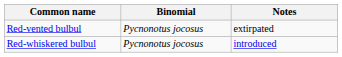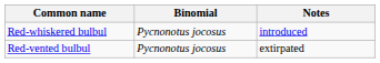rows swapped: Red-vented bulbul <-> Red-whiskered bulbul
